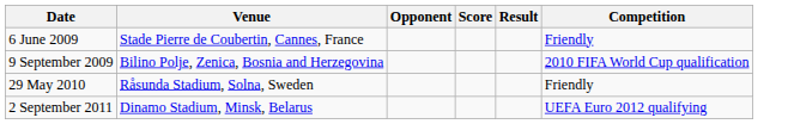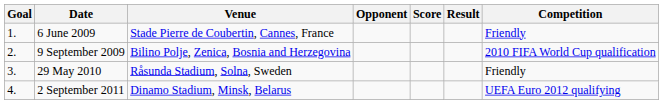+ column: Goal | 1. | 2. | 3. | 4.
